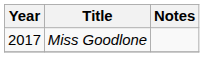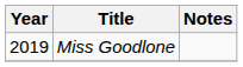Miss Goodlone | Year: 2017 -> 2019
